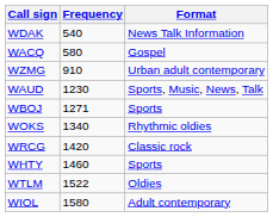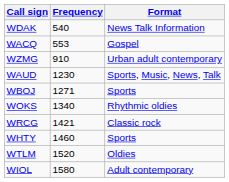WACQ | Frequency: 580 -> 553
WRCG | Frequency: 1420 -> 1421
WTLM | Frequency: 1522 -> 1520
